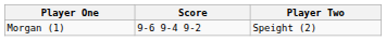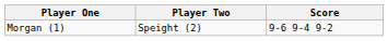columns swapped: Player Two <-> Score
